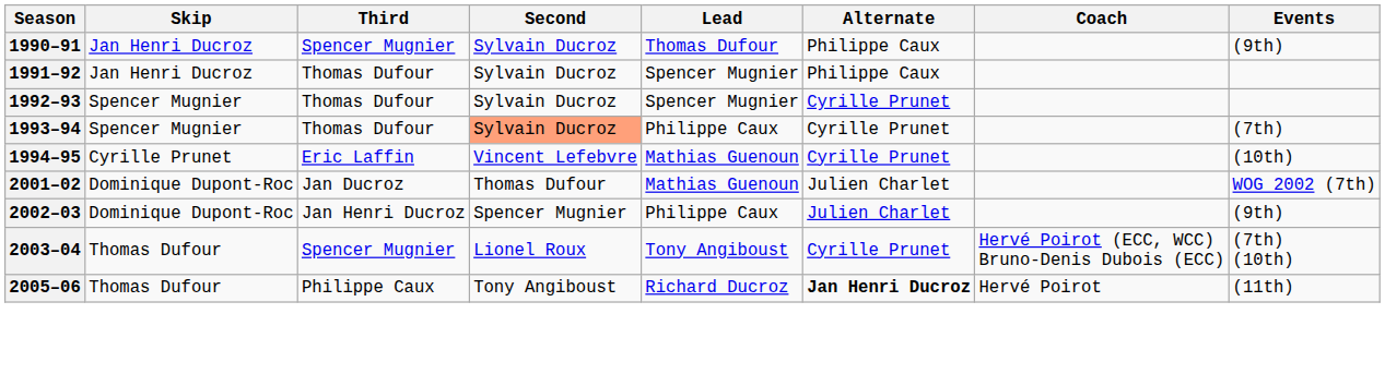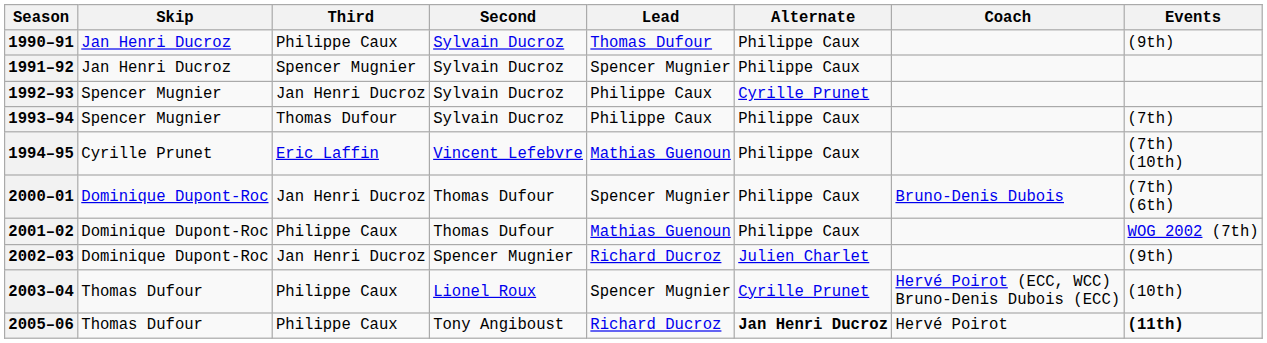1990–91 | Third: Spencer Mugnier -> Philippe Caux
1991–92 | Third: Thomas Dufour -> Spencer Mugnier
1992–93 | Third: Thomas Dufour -> Jan Henri Ducroz
1992–93 | Lead: Spencer Mugnier -> Philippe Caux
1993–94 | Second: lightsalmon background -> no background
1993–94 | Alternate: Cyrille Prunet -> Philippe Caux
1994–95 | Alternate: Cyrille Prunet -> Philippe Caux
1994–95 | Events: (10th) -> (7th) (10th)
+ row: 2000–01 | Dominique Dupont-Roc | Jan Henri Ducroz | Thomas Dufour | Spencer Mugnier | Philippe Caux | Bruno-Denis Dubois | (7th) (6th)
2001–02 | Third: Jan Ducroz -> Philippe Caux
2001–02 | Alternate: Julien Charlet -> Philippe Caux
2002–03 | Lead: Philippe Caux -> Richard Ducroz
2003–04 | Third: Spencer Mugnier -> Philippe Caux
2003–04 | Lead: Tony Angiboust -> Spencer Mugnier
2003–04 | Events: (7th) (10th) -> (10th)
2005–06 | Events: normal -> bold
